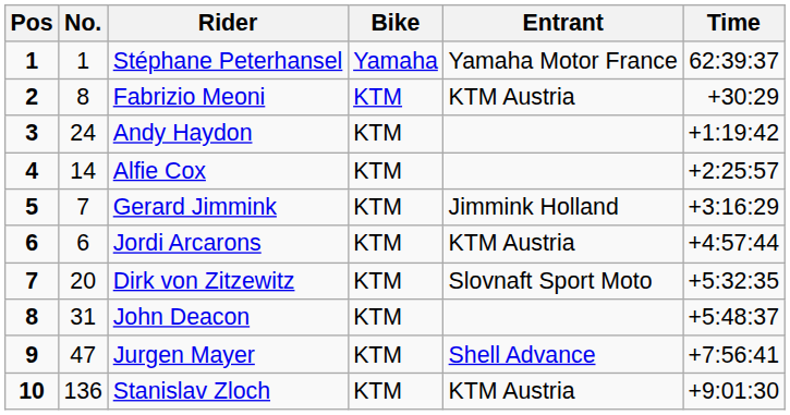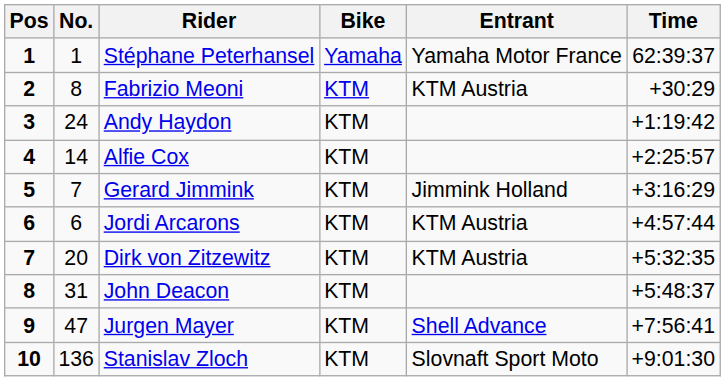Dirk von Zitzewitz | Entrant: Slovnaft Sport Moto -> KTM Austria
Stanislav Zloch | Entrant: KTM Austria -> Slovnaft Sport Moto
